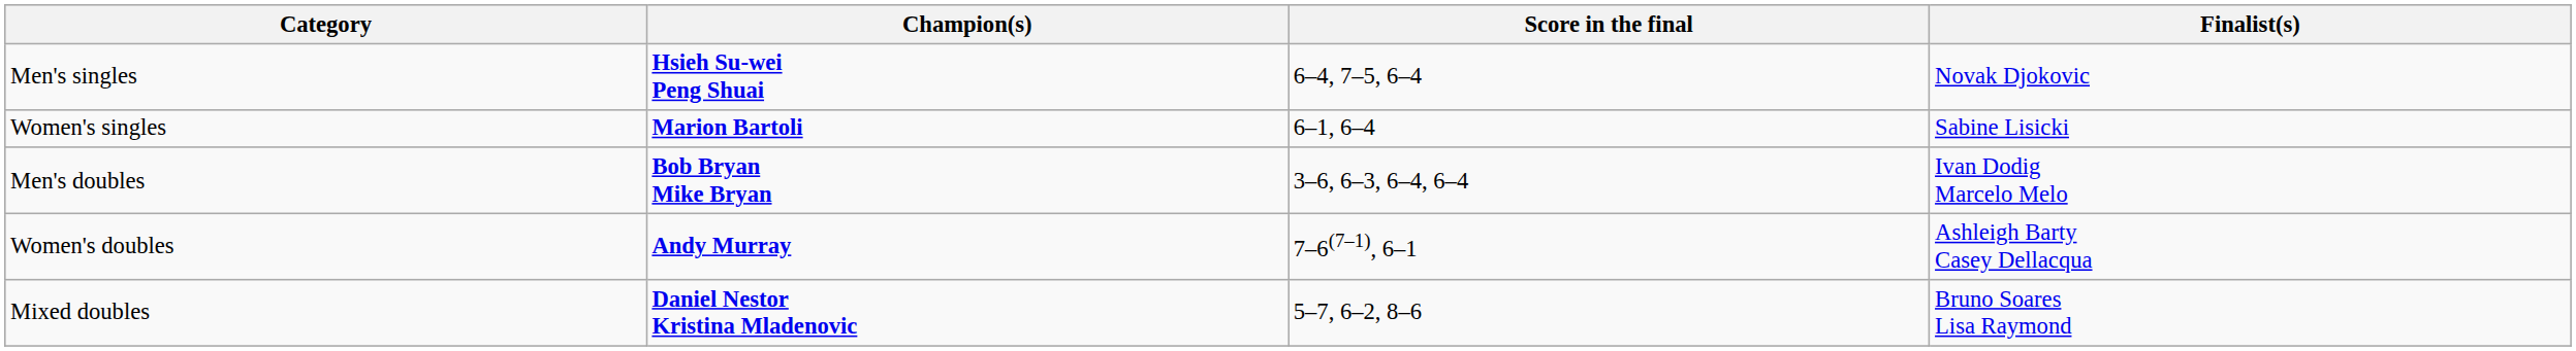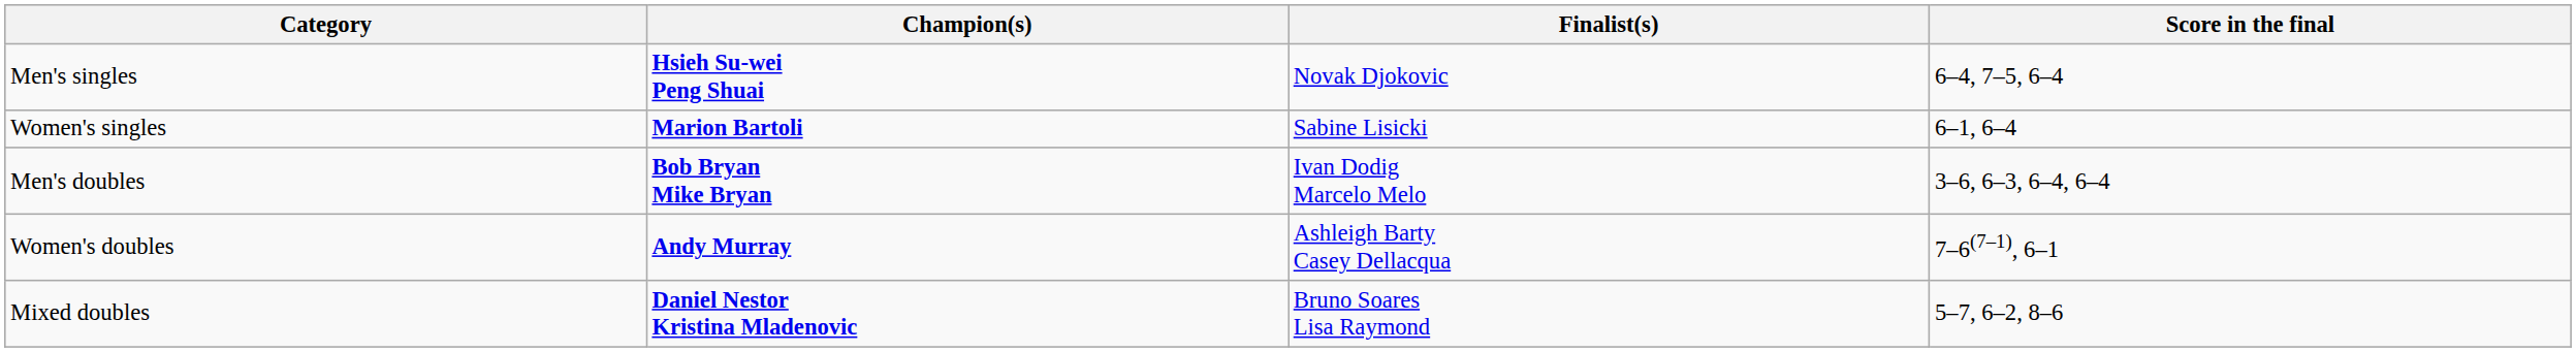columns swapped: Finalist(s) <-> Score in the final
